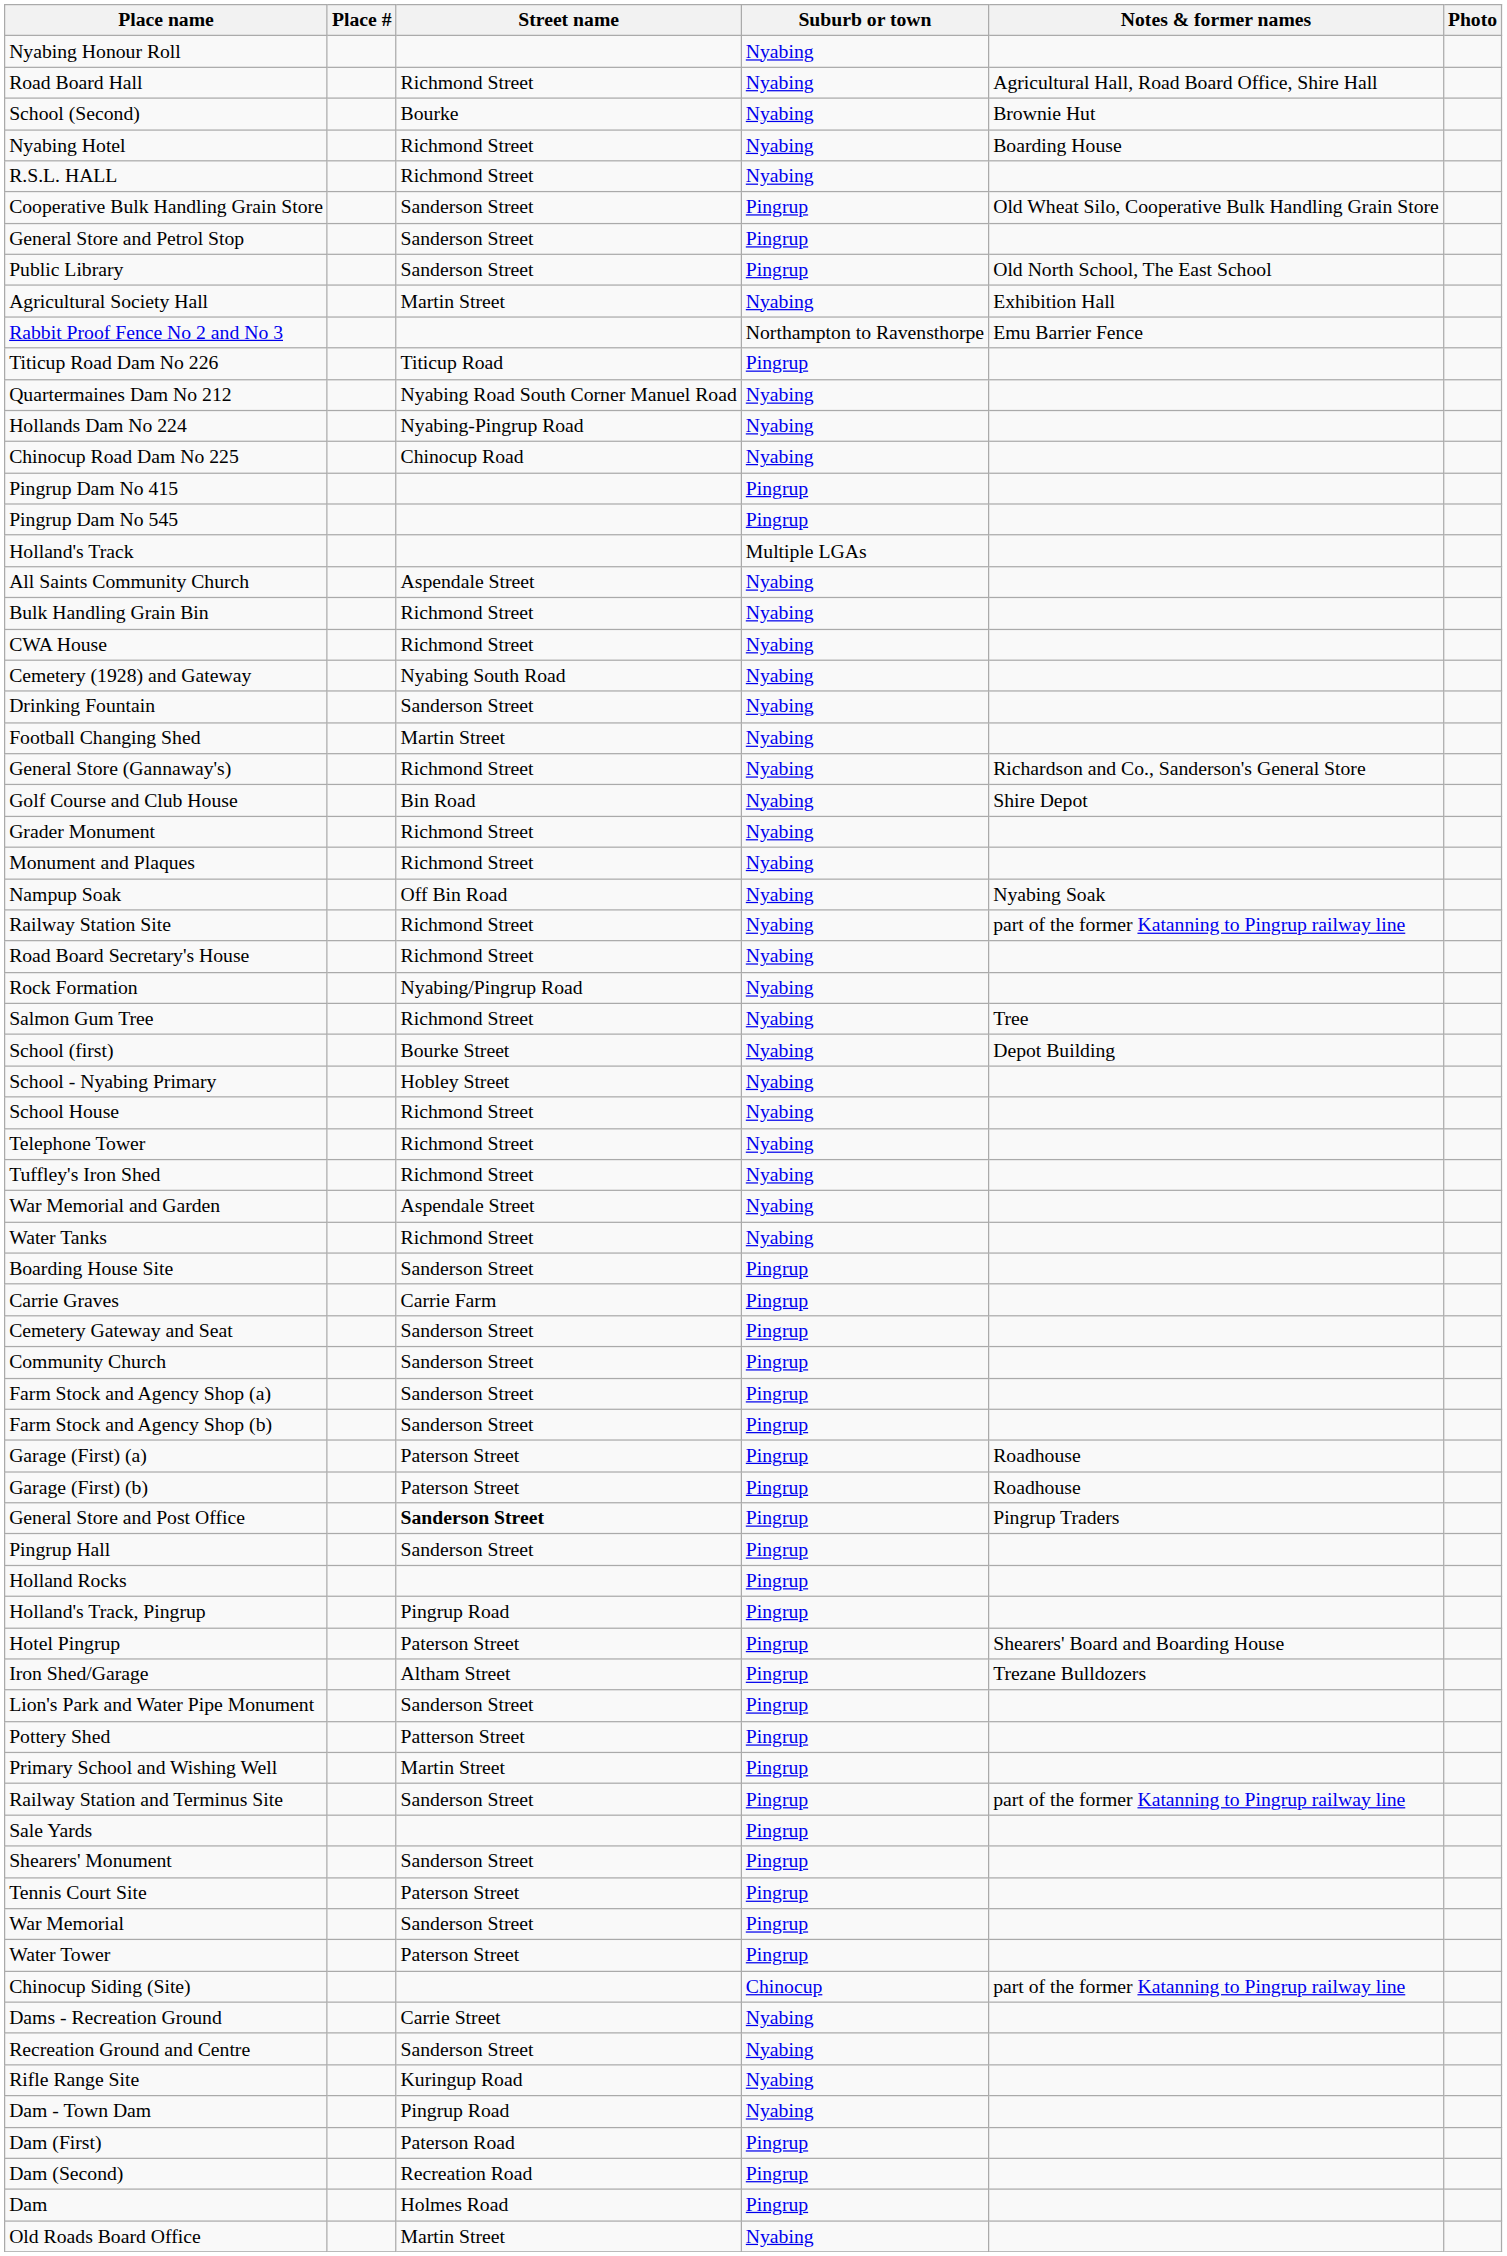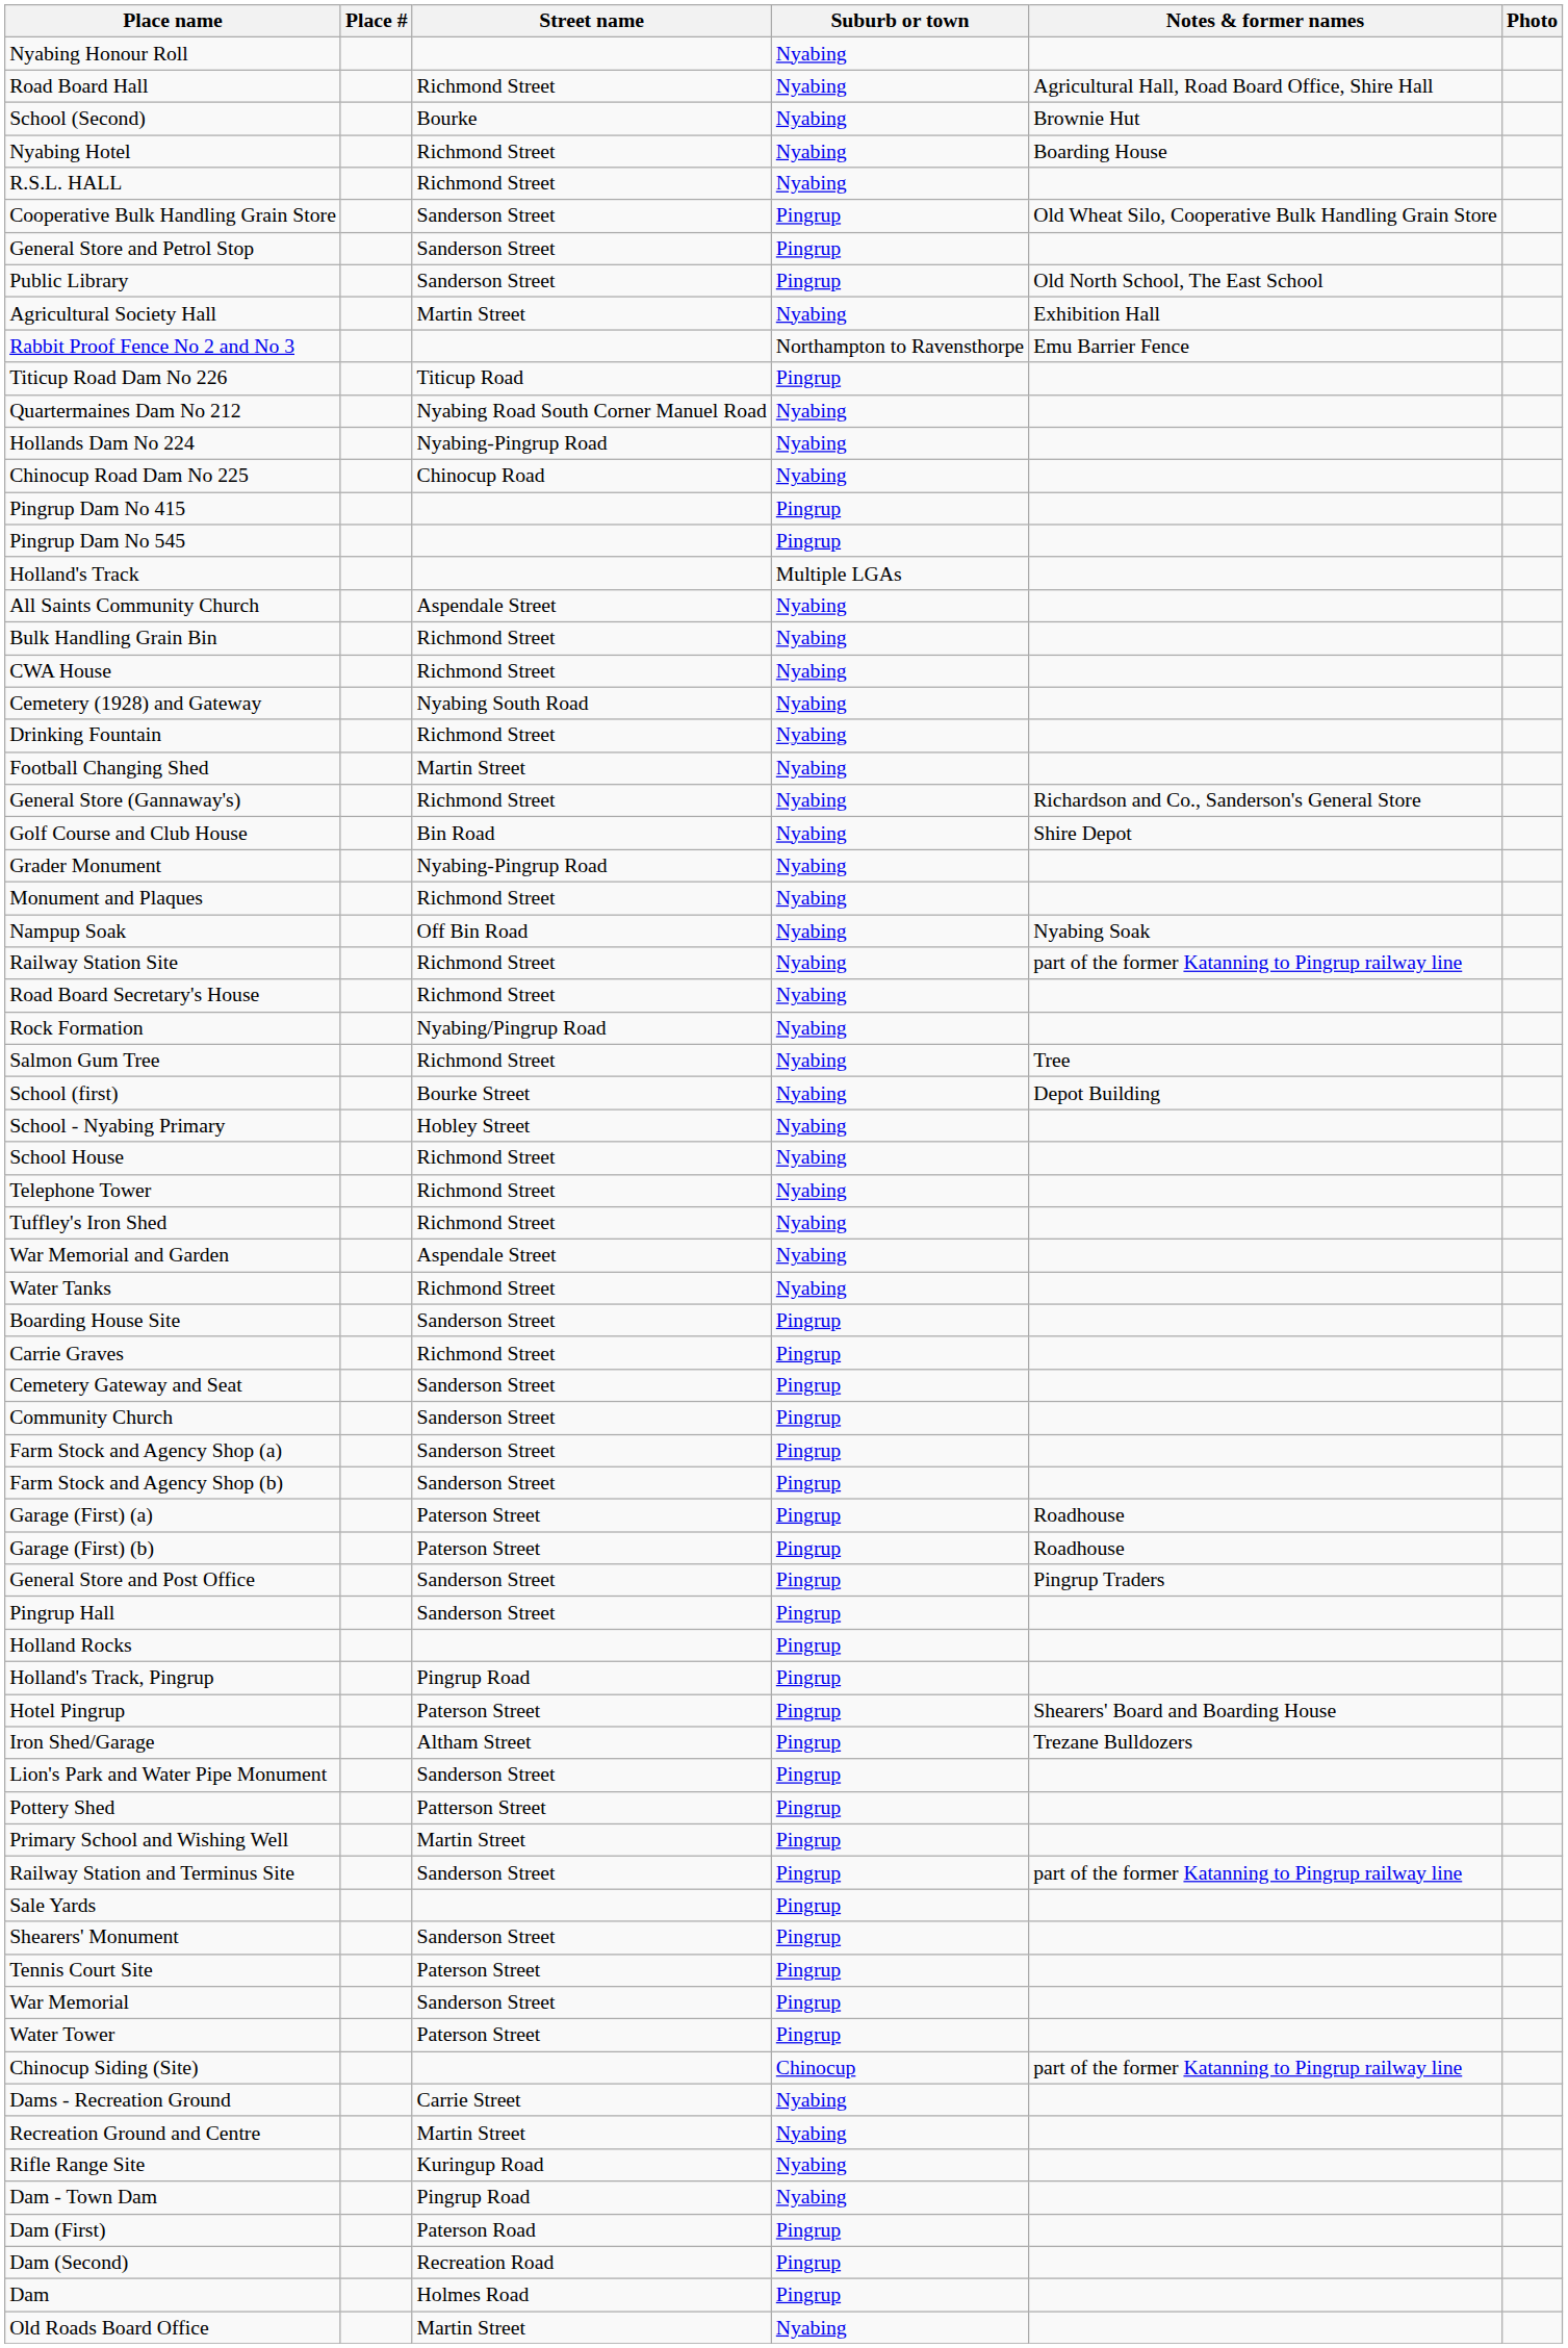Drinking Fountain | Street name: Sanderson Street -> Richmond Street
Grader Monument | Street name: Richmond Street -> Nyabing-Pingrup Road
Carrie Graves | Street name: Carrie Farm -> Richmond Street
General Store and Post Office | Street name: bold -> normal
Recreation Ground and Centre | Street name: Sanderson Street -> Martin Street
